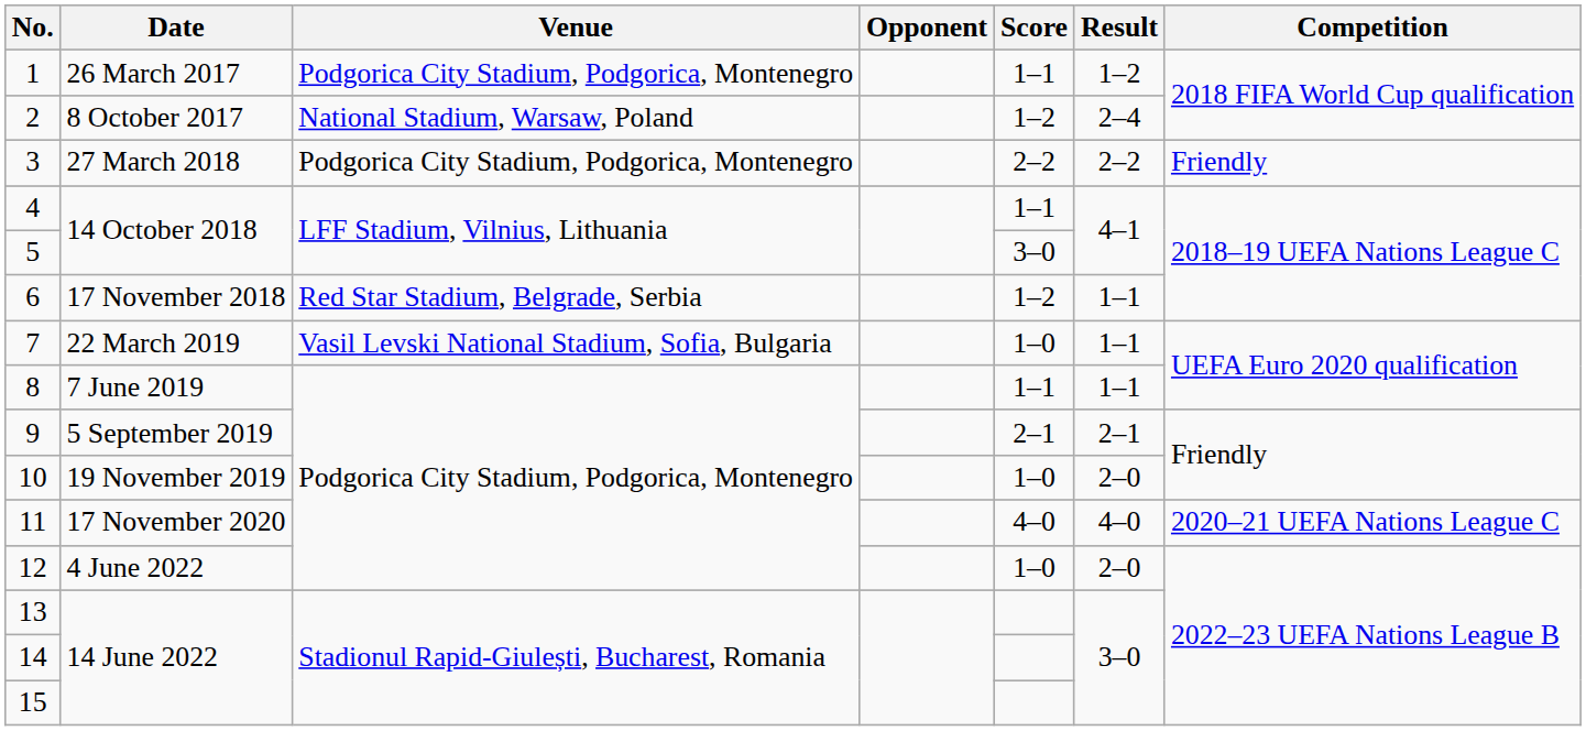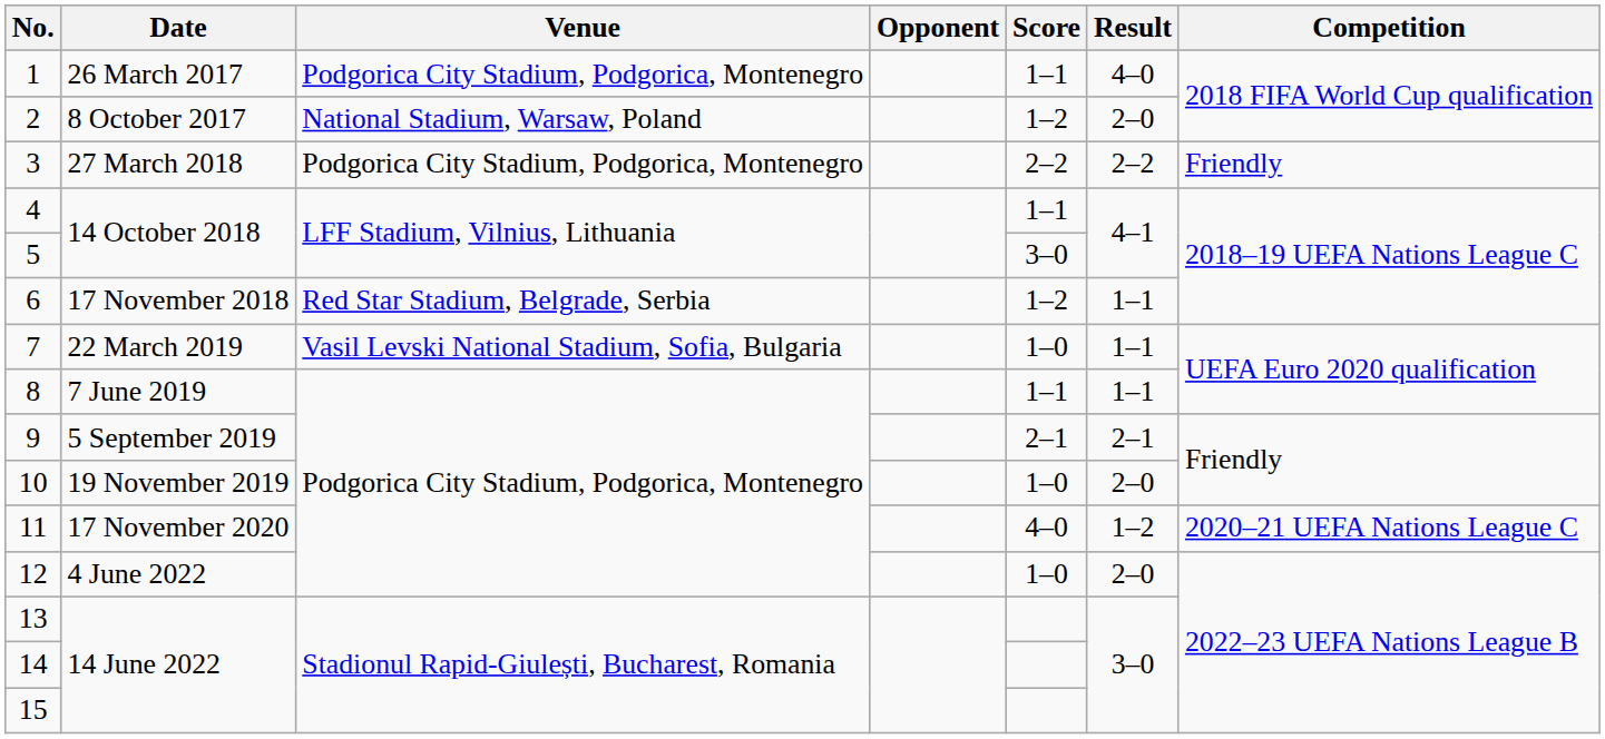1 | Result: 1–2 -> 4–0
2 | Result: 2–4 -> 2–0
11 | Result: 4–0 -> 1–2
